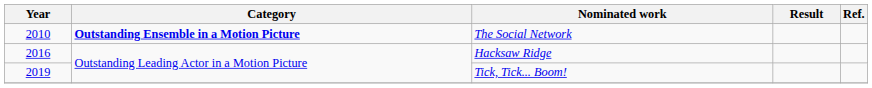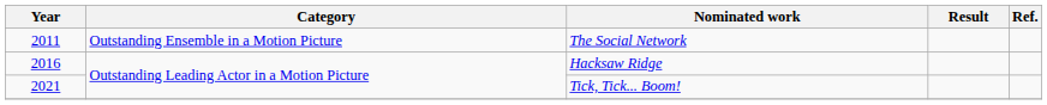The Social Network | Year: 2010 -> 2011
The Social Network | Category: bold -> normal
Tick, Tick... Boom! | Year: 2019 -> 2021
